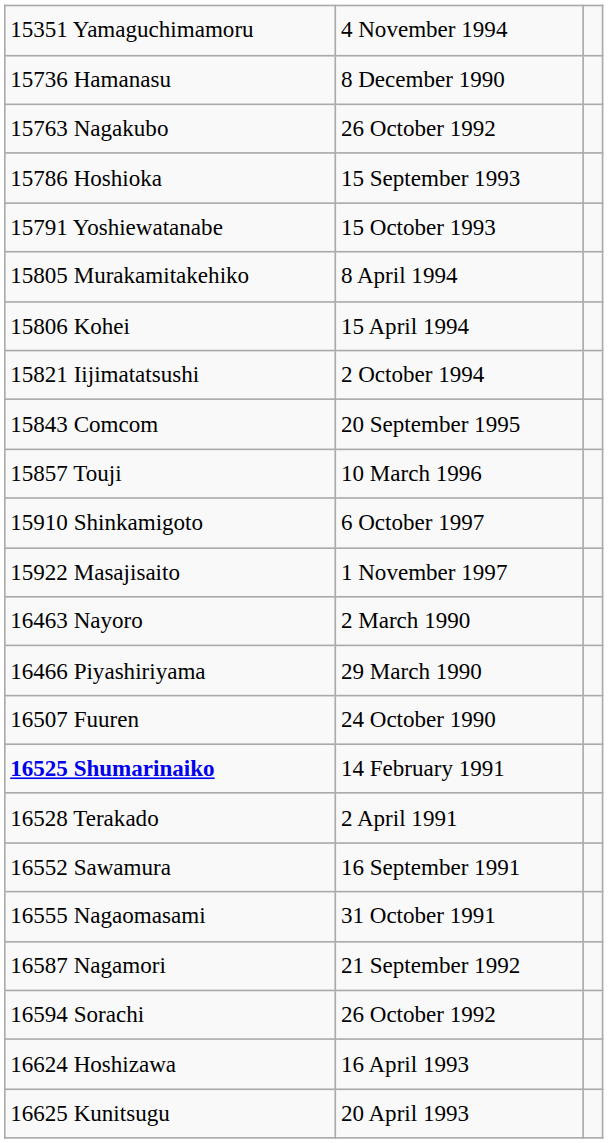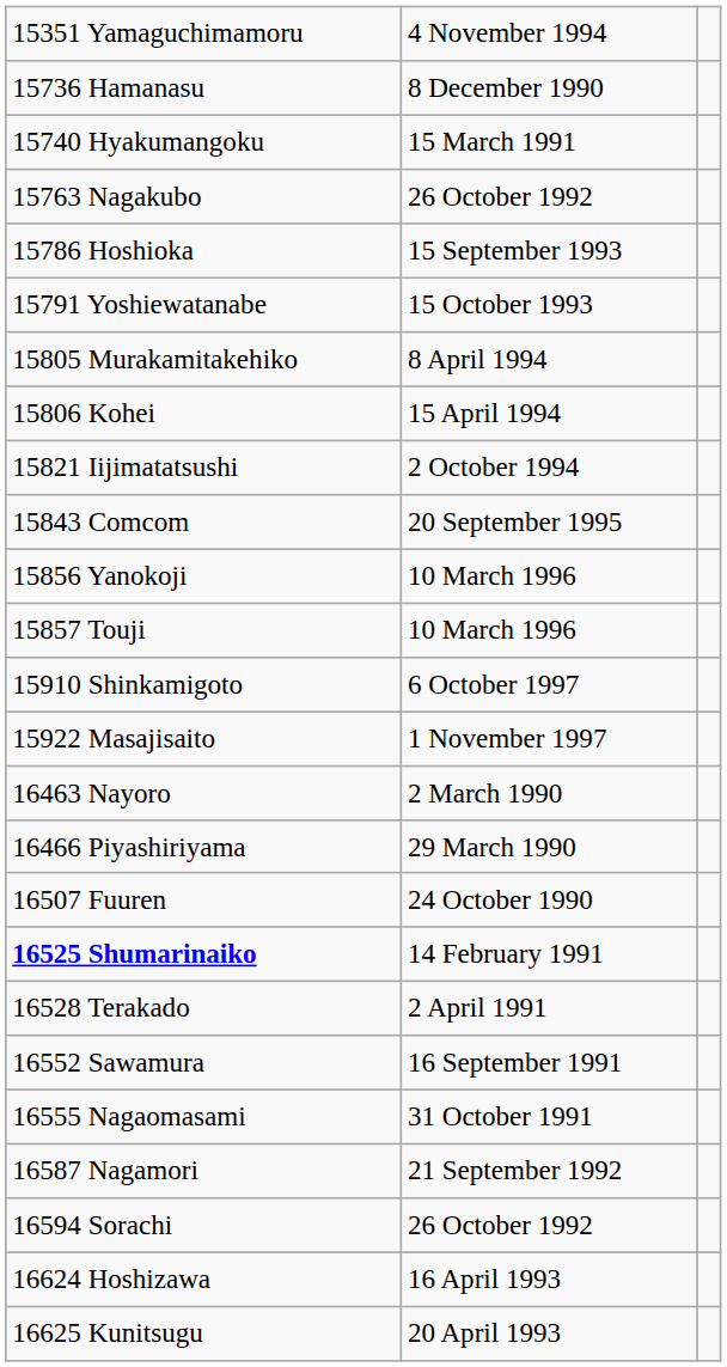+ row: 15740 Hyakumangoku | 15 March 1991
+ row: 15856 Yanokoji | 10 March 1996
